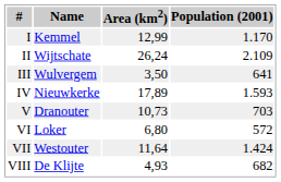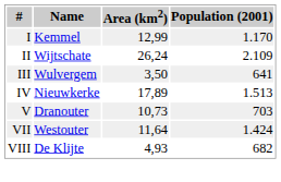IV | Population (2001): 1.593 -> 1.513
- row: VI | Loker | 6,80 | 572
